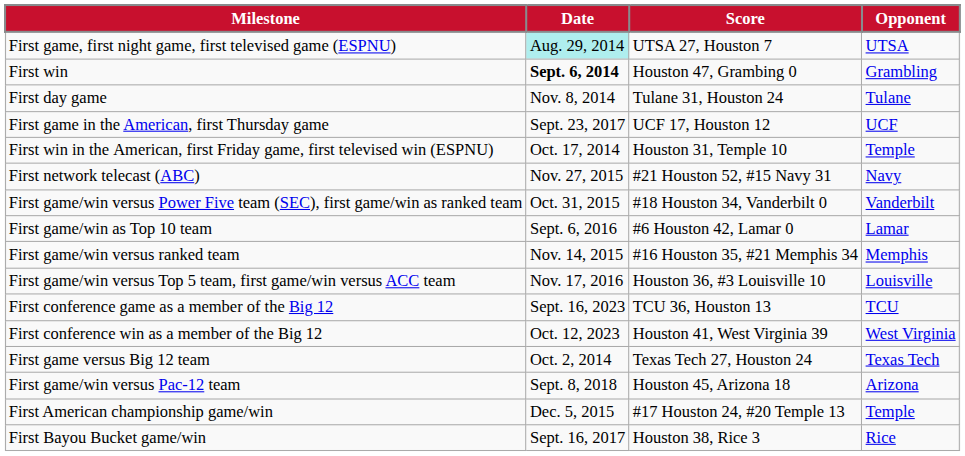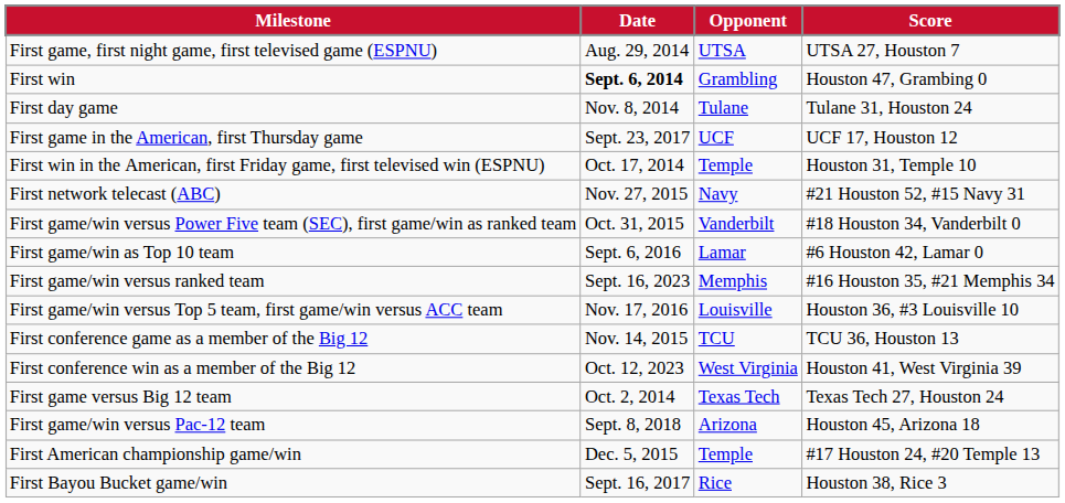columns swapped: Opponent <-> Score
First game, first night game, first televised game (ESPNU) | Date: paleturquoise background -> no background
First game/win versus ranked team | Date: Nov. 14, 2015 -> Sept. 16, 2023
First conference game as a member of the Big 12 | Date: Sept. 16, 2023 -> Nov. 14, 2015
